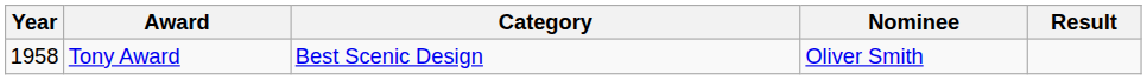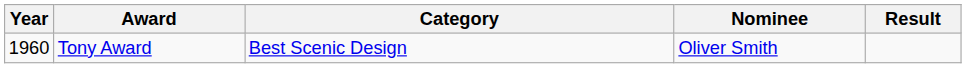Tony Award | Year: 1958 -> 1960
